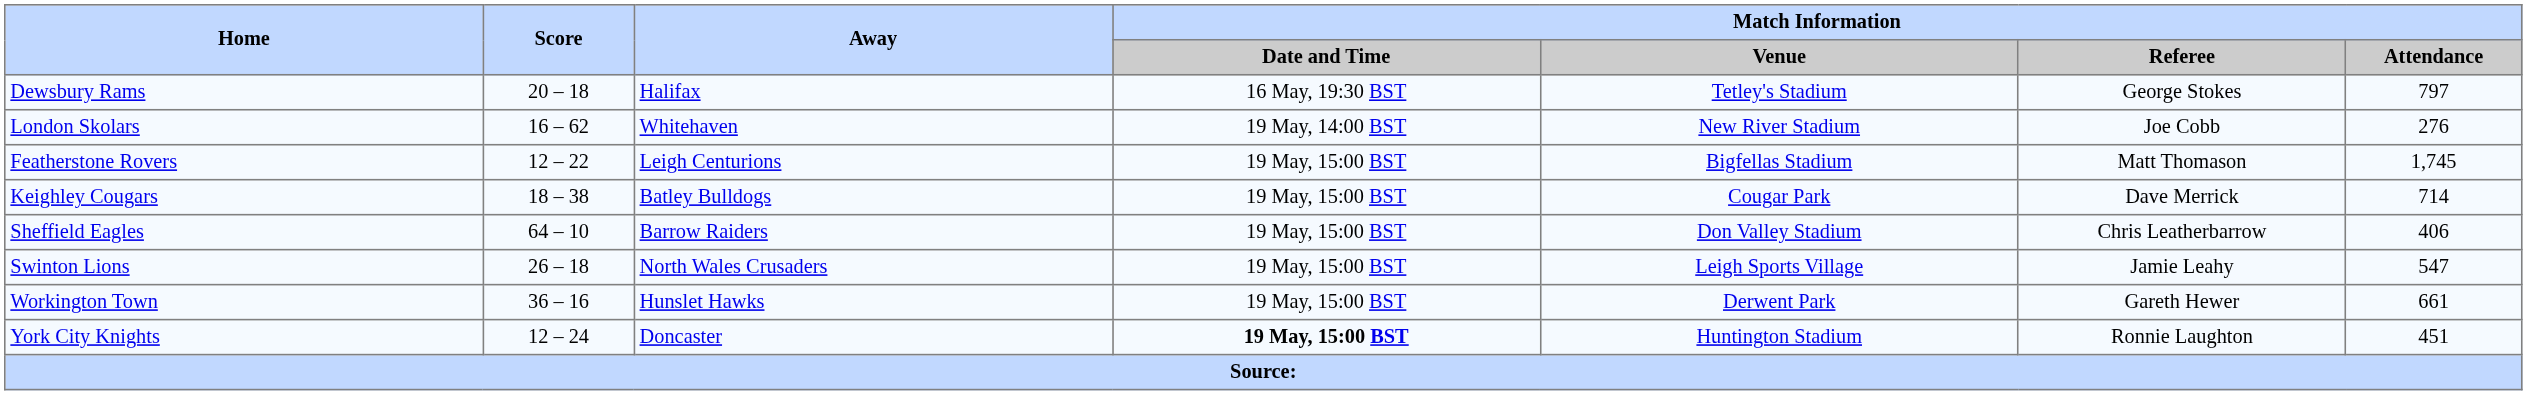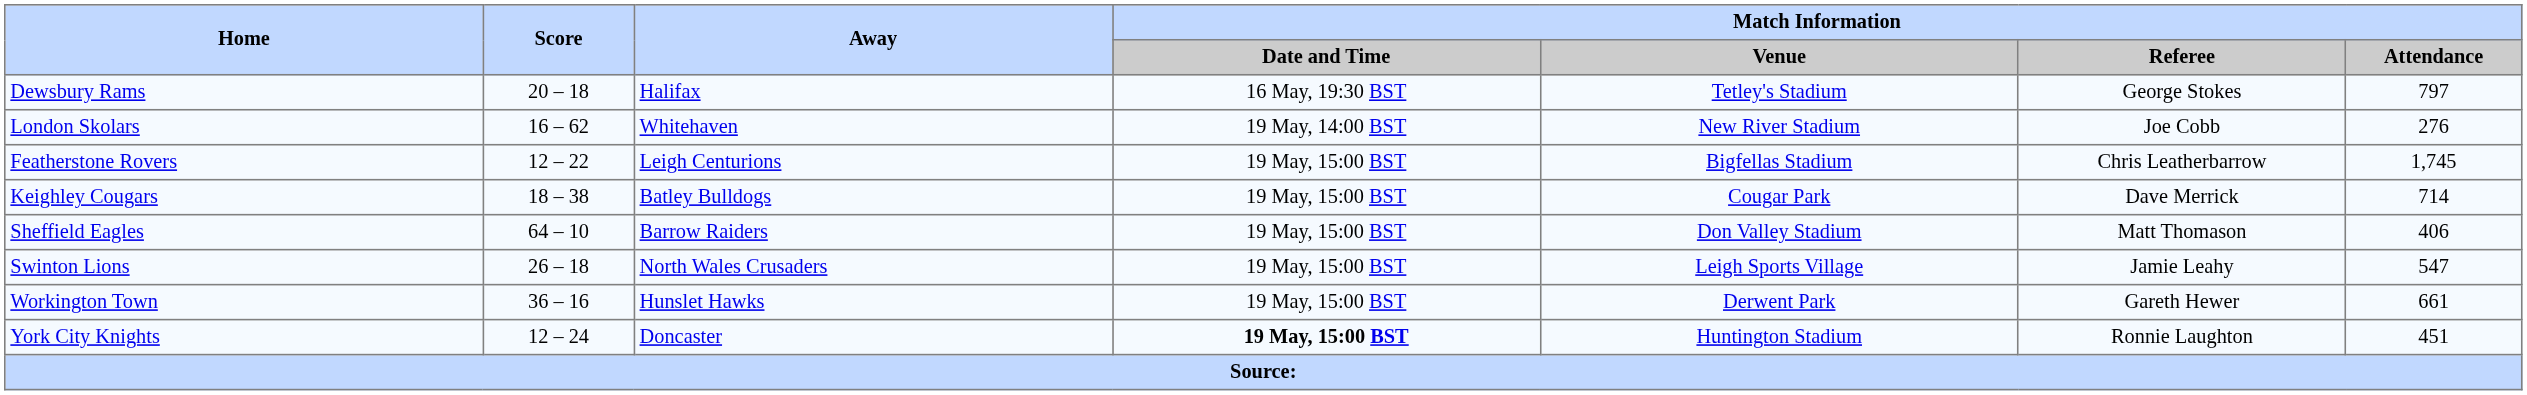Featherstone Rovers | Match Information / Referee: Matt Thomason -> Chris Leatherbarrow
Sheffield Eagles | Match Information / Referee: Chris Leatherbarrow -> Matt Thomason
